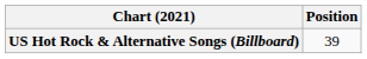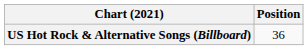US Hot Rock & Alternative Songs (Billboard) | Position: 39 -> 36
